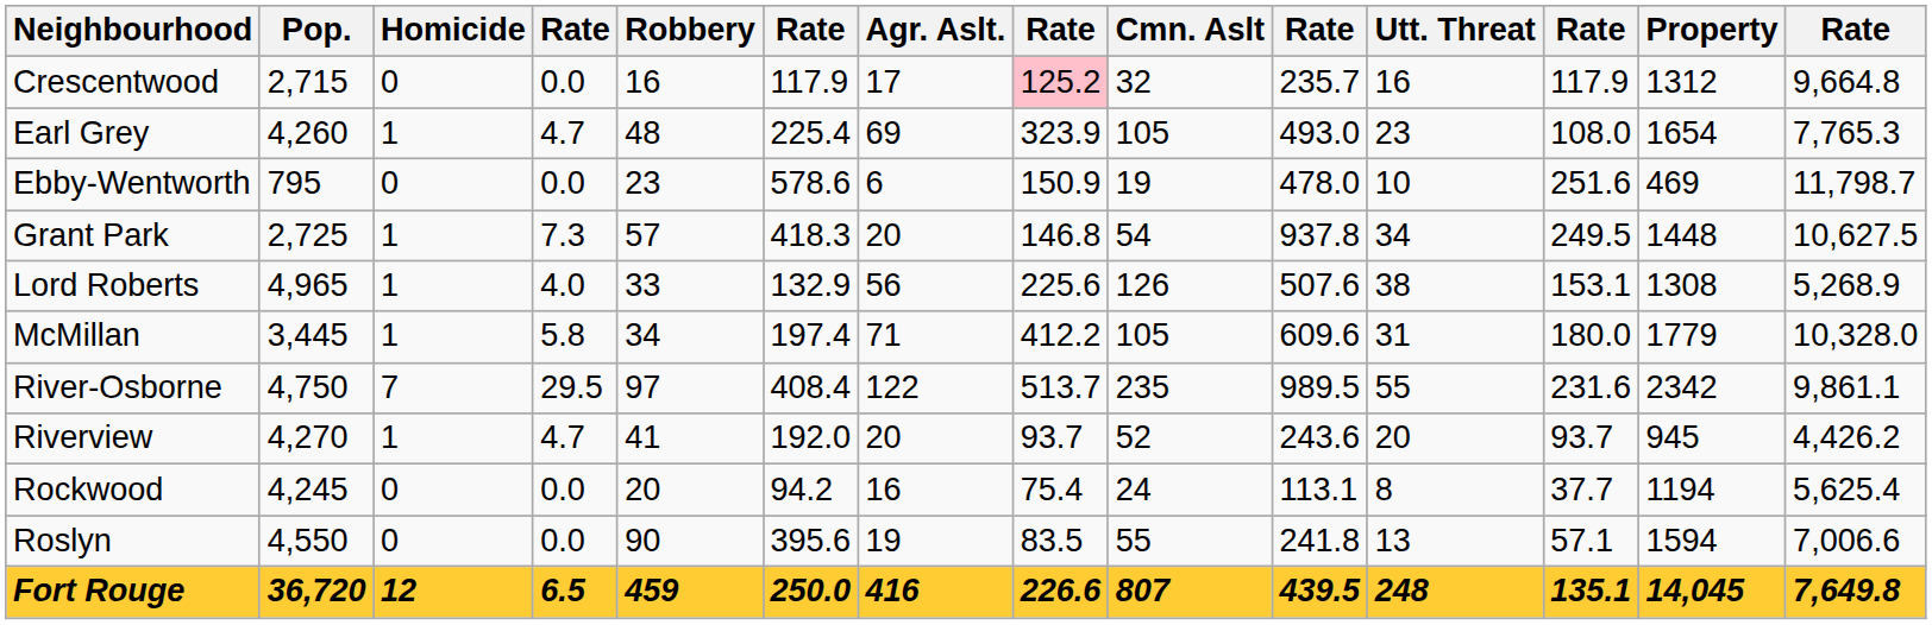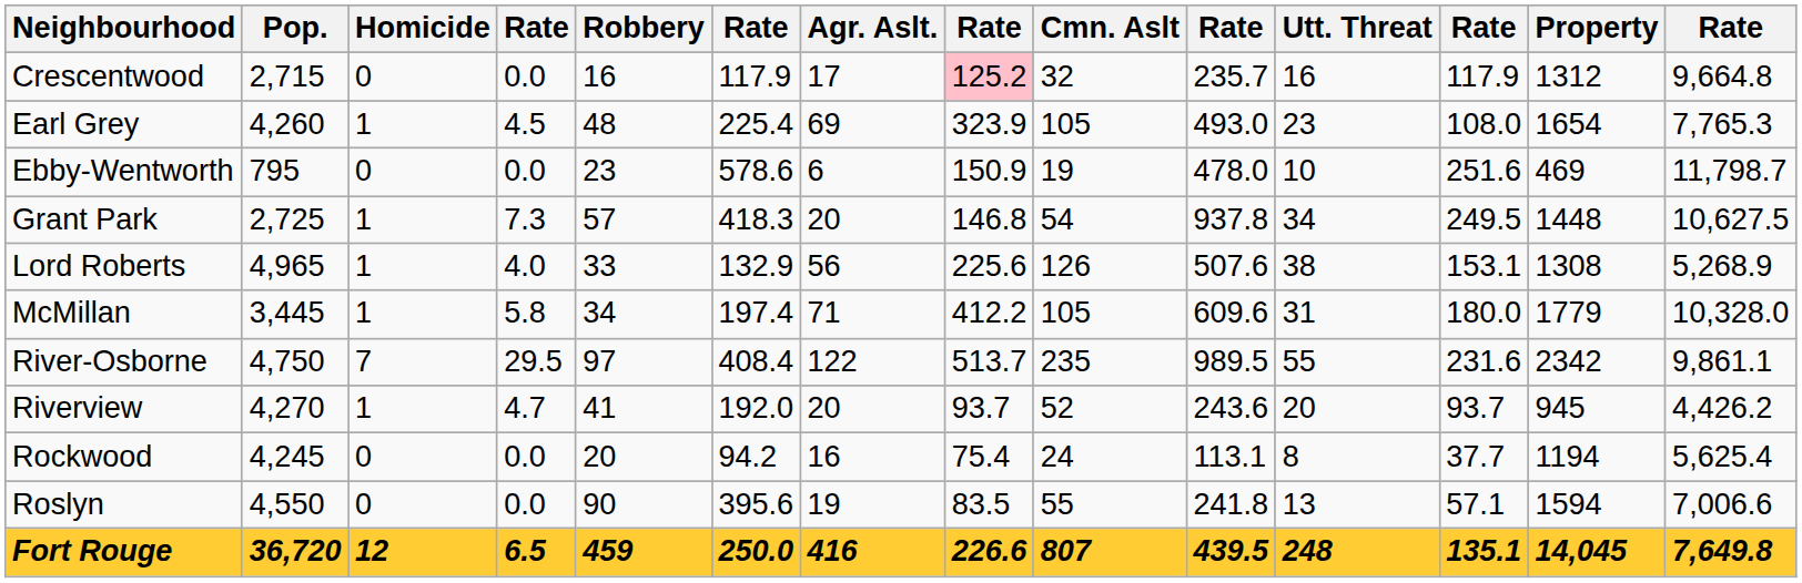Earl Grey | column 4: 4.7 -> 4.5
